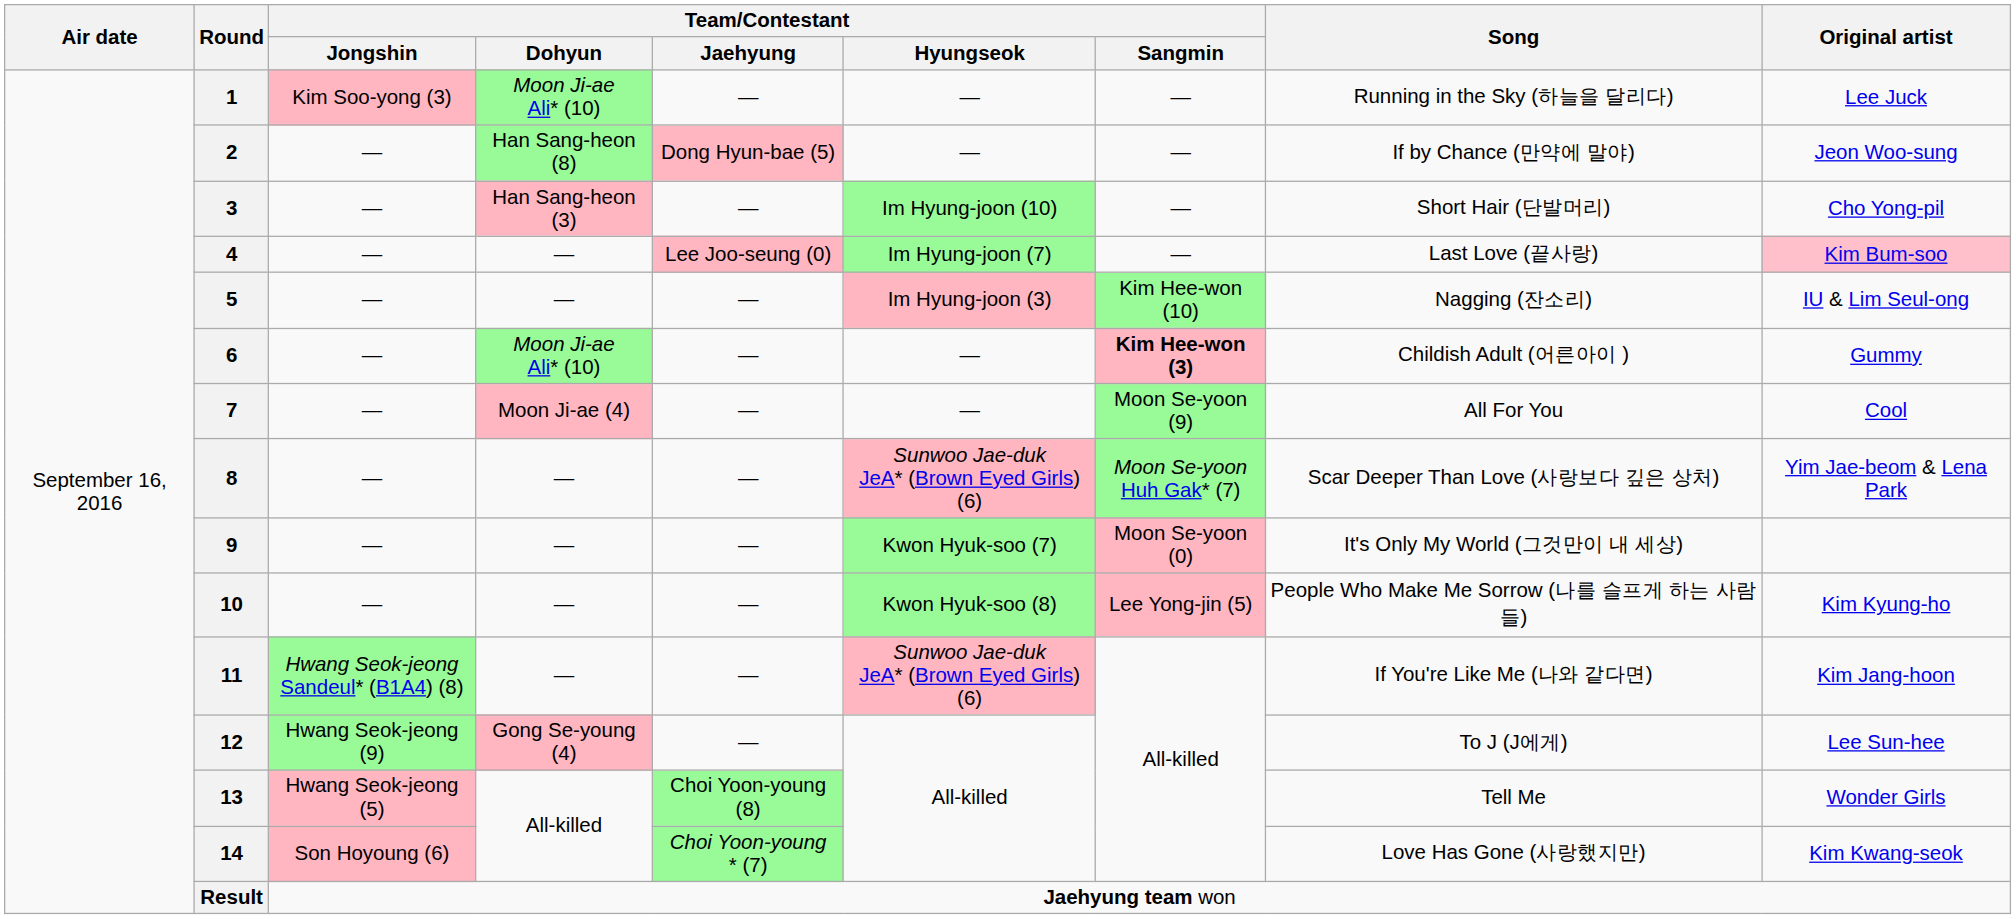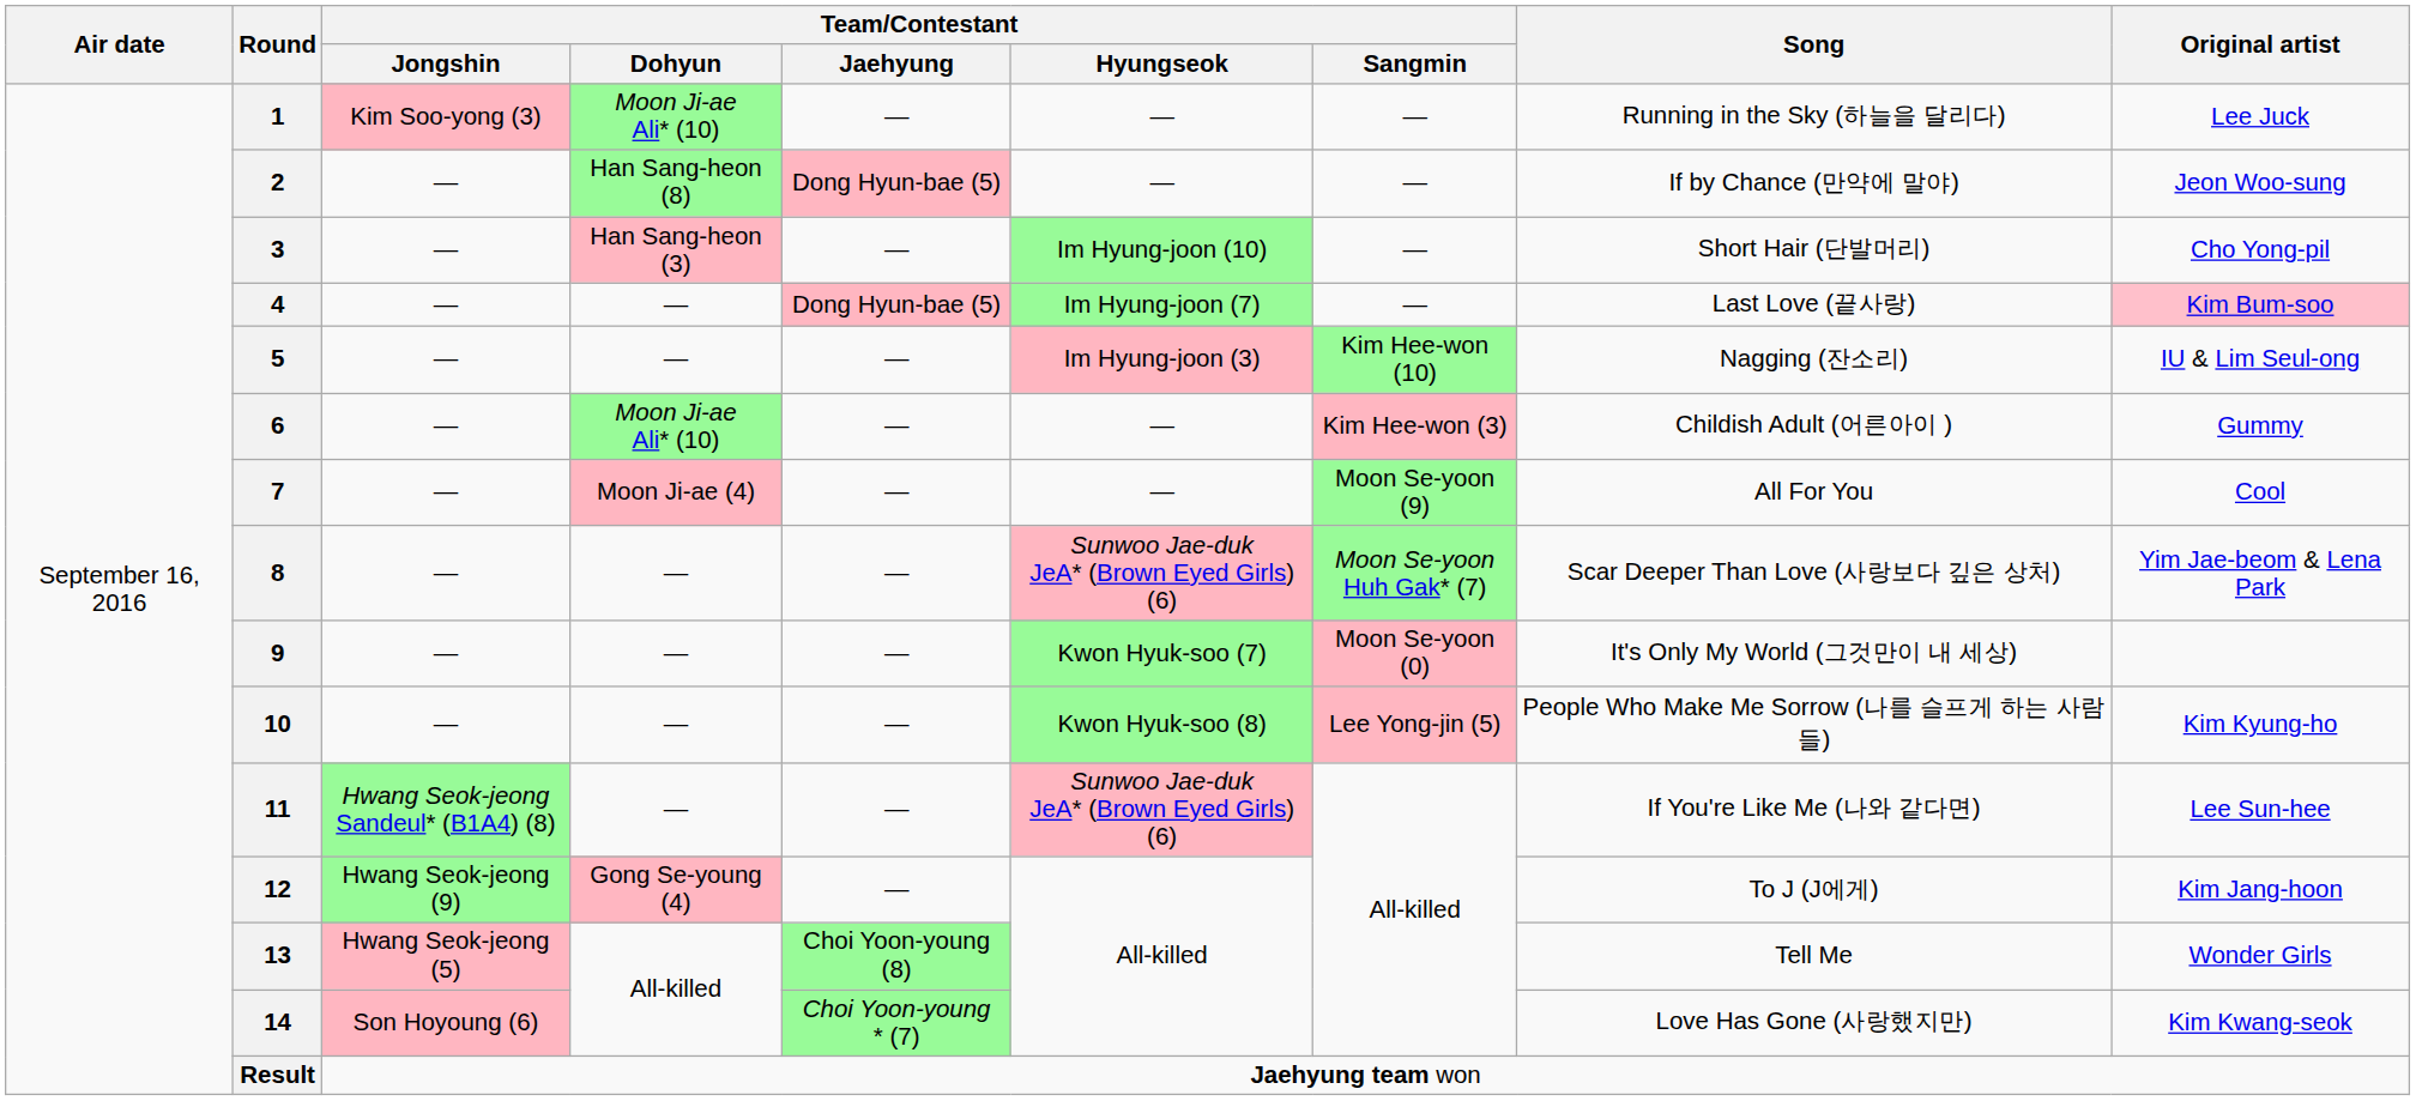4 | Team/Contestant / Jaehyung: Lee Joo-seung (0) -> Dong Hyun-bae (5)
6 | Team/Contestant / Sangmin: bold -> normal
11 | Original artist: Kim Jang-hoon -> Lee Sun-hee
12 | Original artist: Lee Sun-hee -> Kim Jang-hoon
